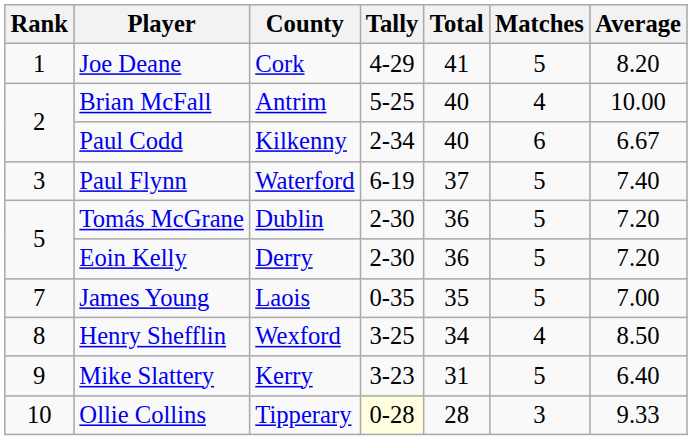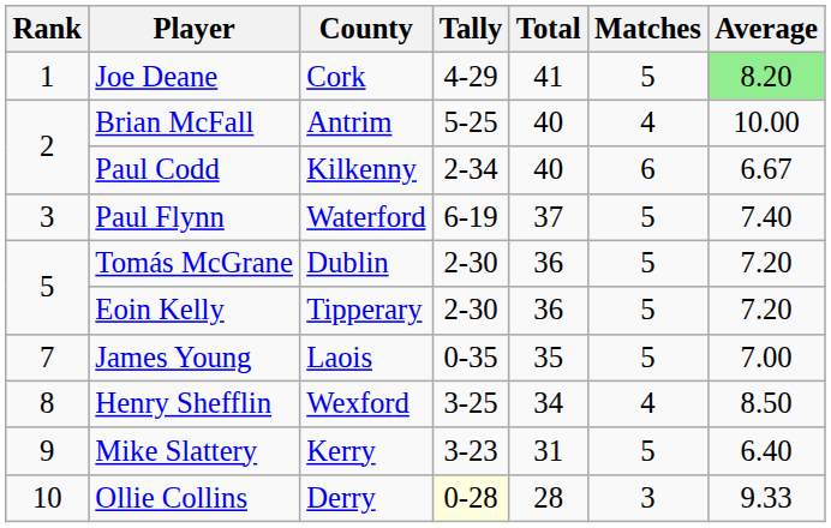Joe Deane | Average: no background -> lightgreen background
Eoin Kelly | County: Derry -> Tipperary
Ollie Collins | County: Tipperary -> Derry
